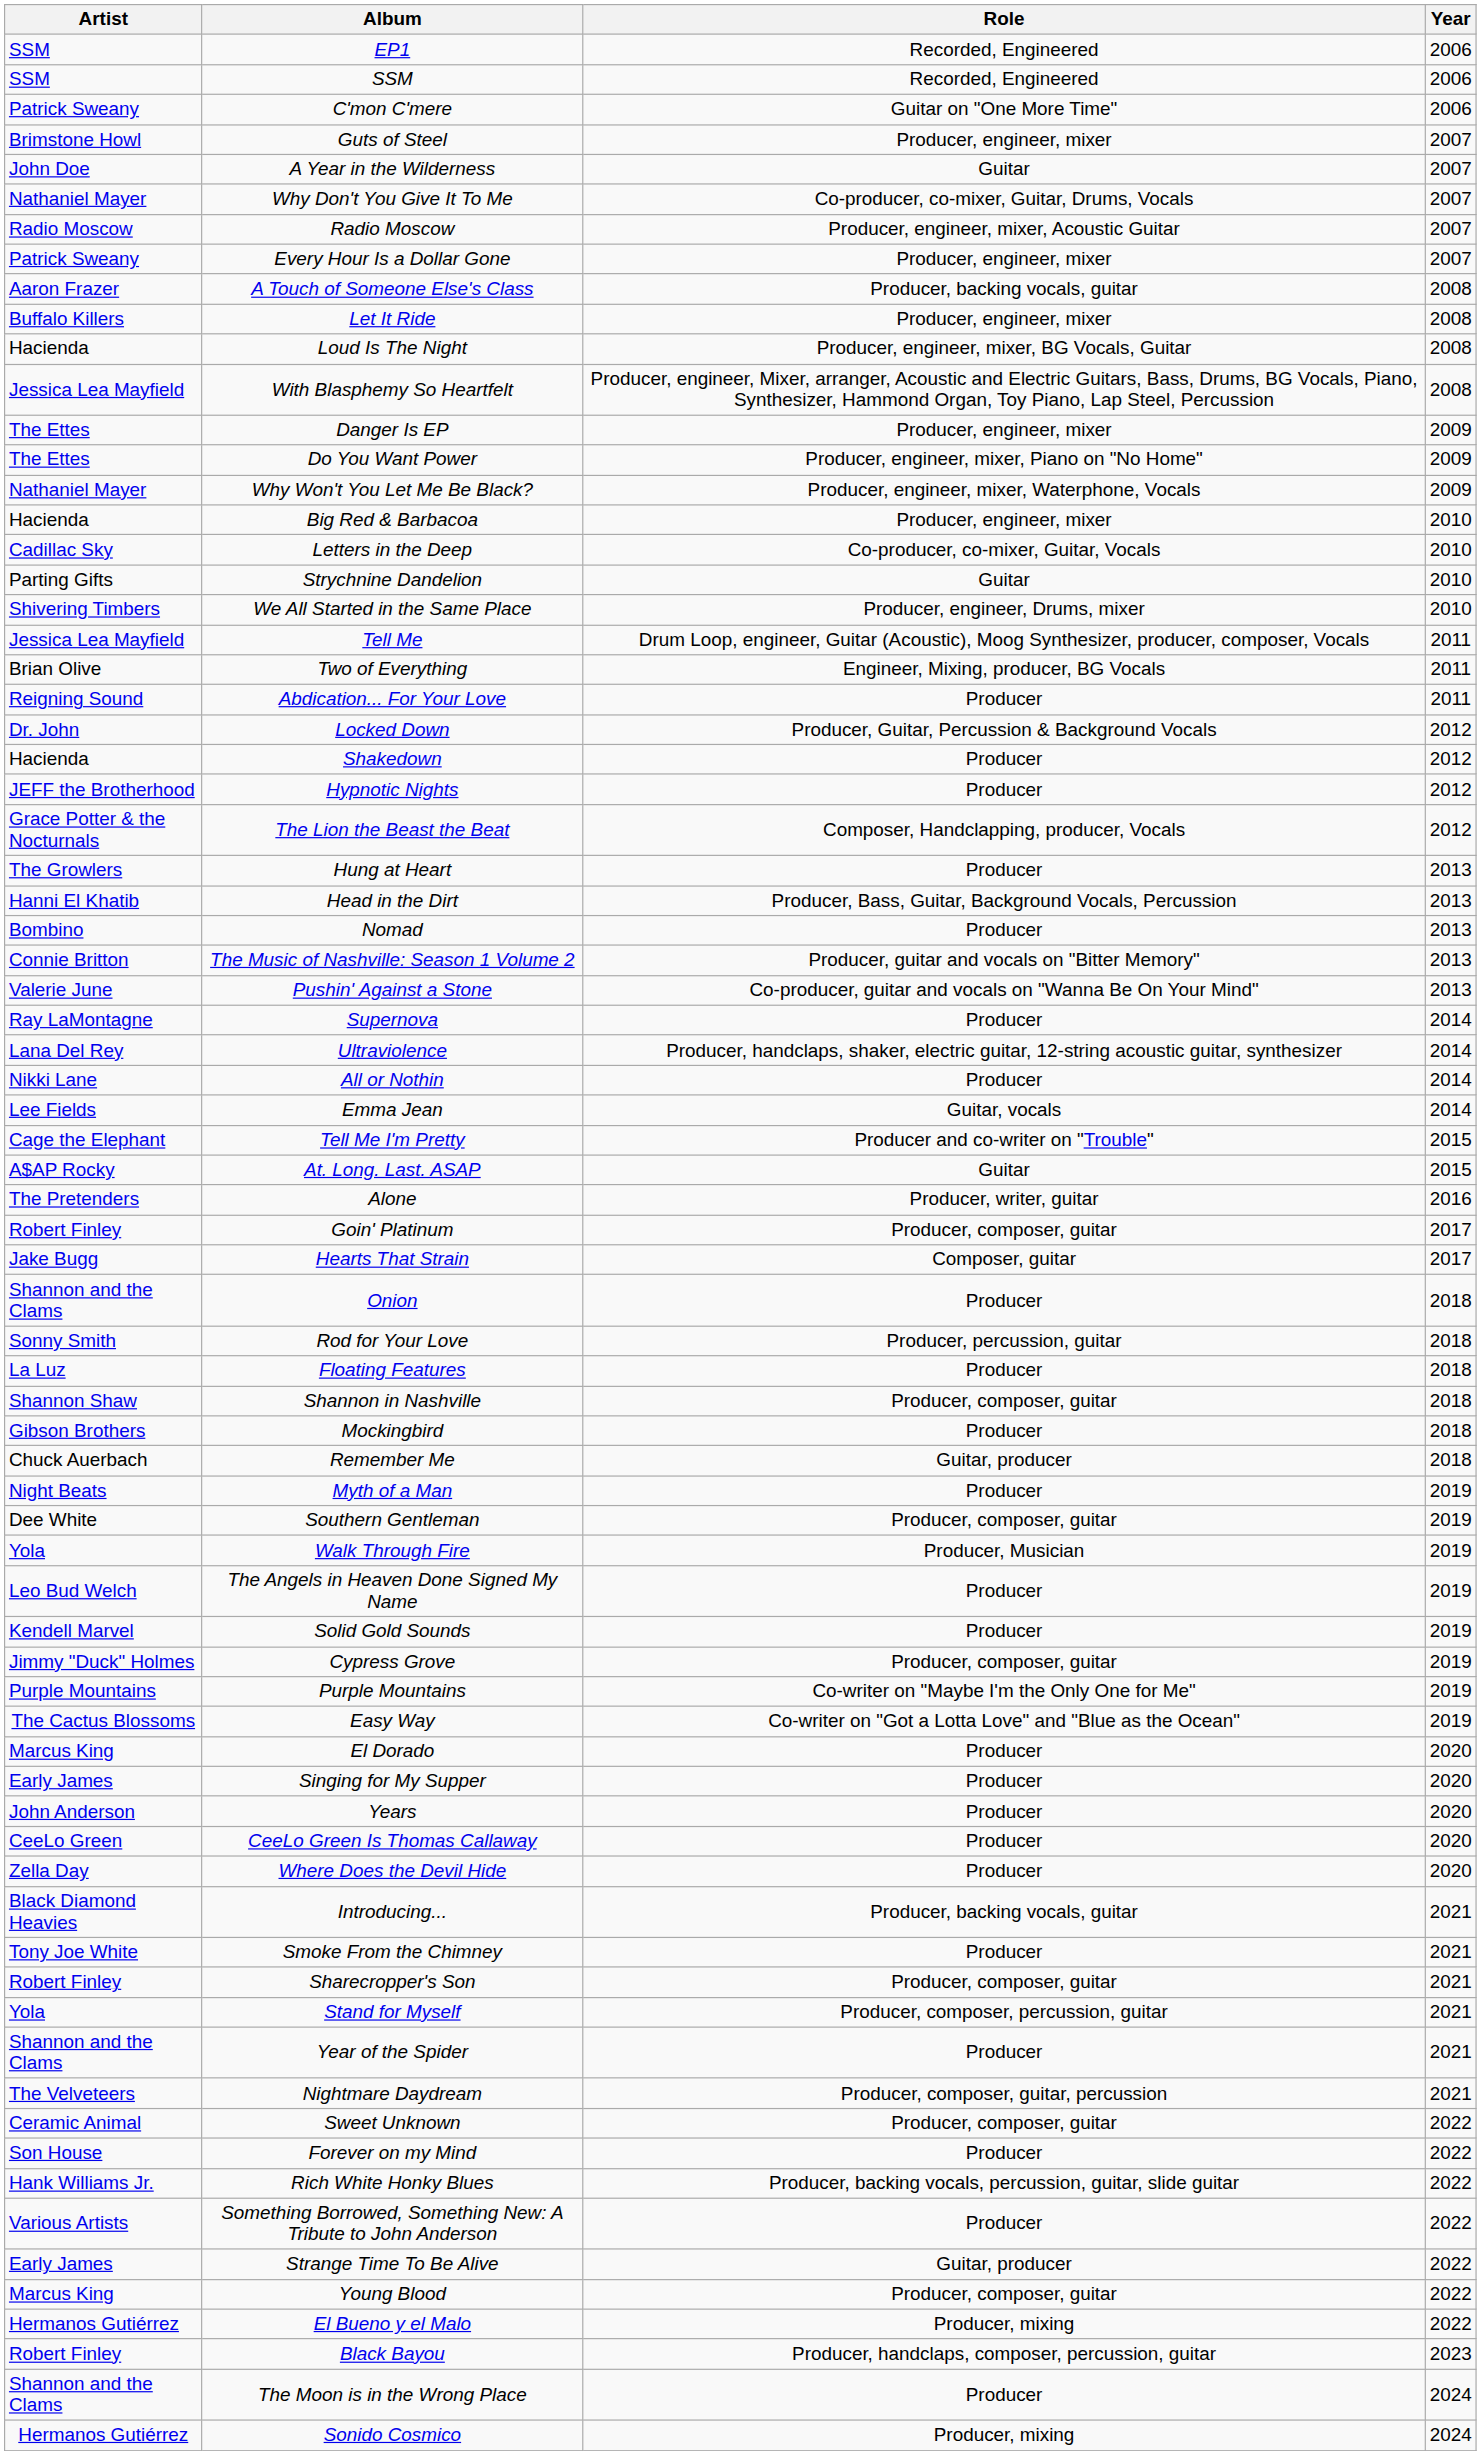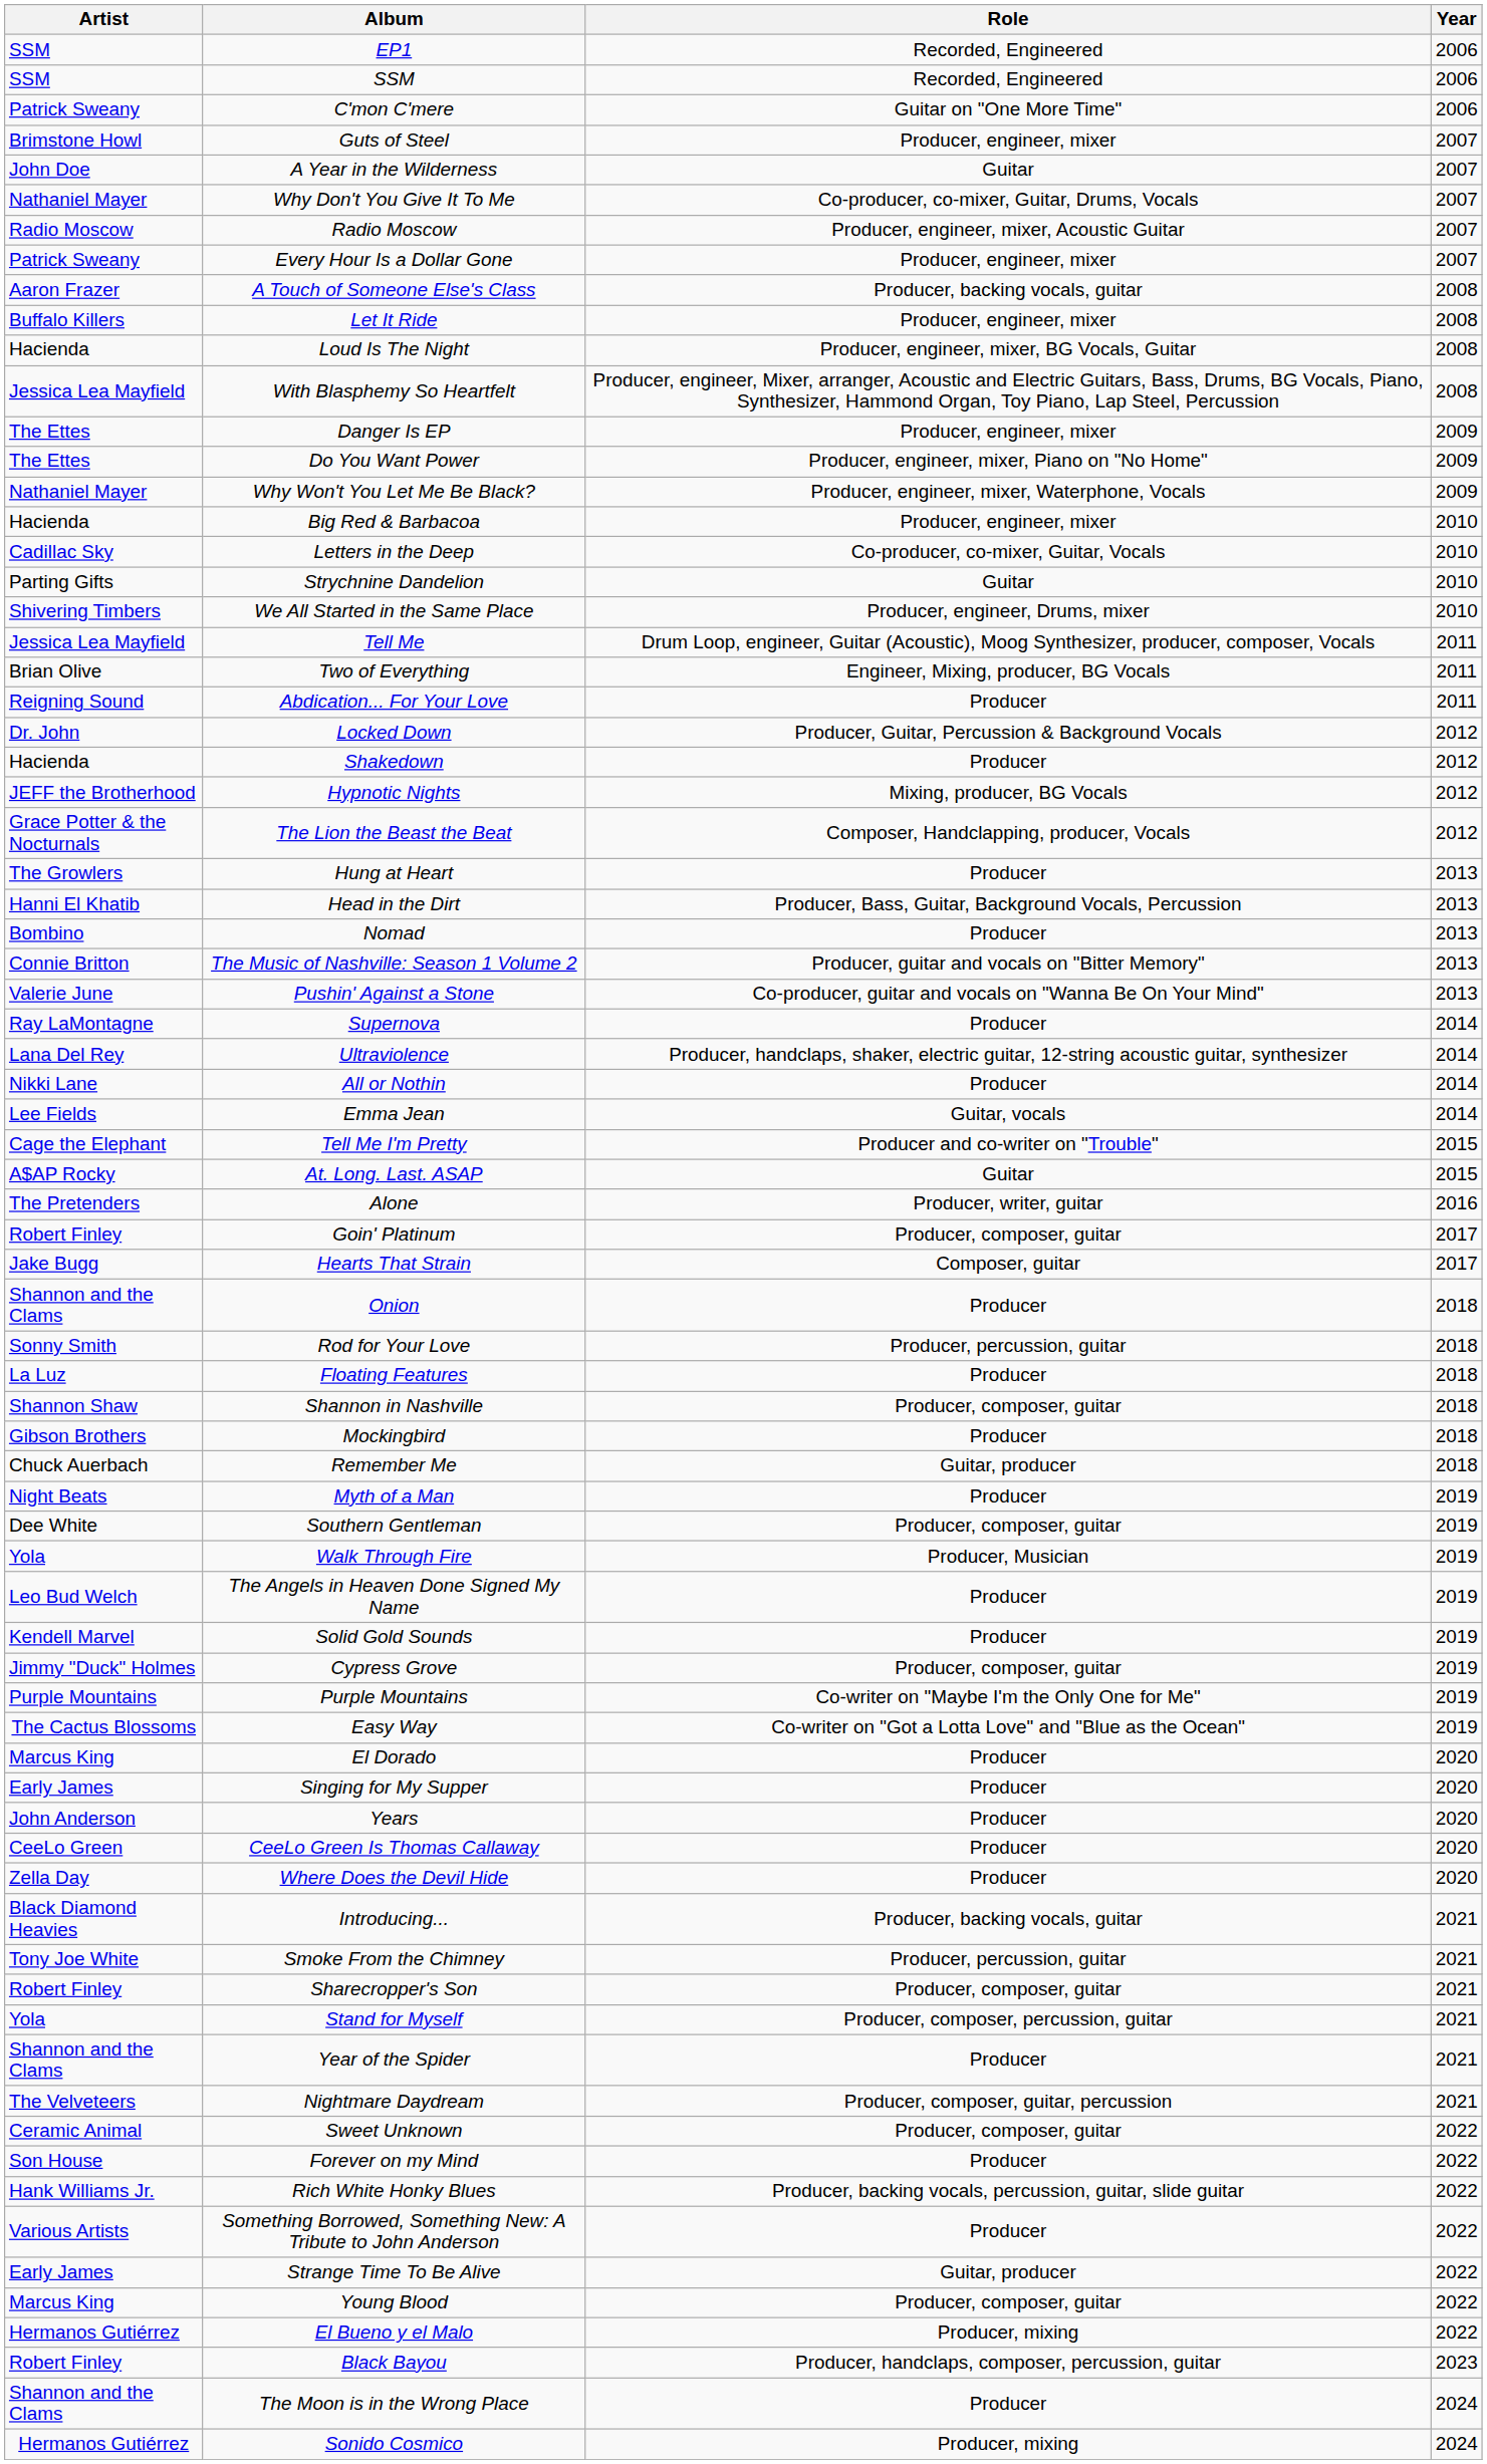Hypnotic Nights | Role: Producer -> Mixing, producer, BG Vocals
Smoke From the Chimney | Role: Producer -> Producer, percussion, guitar
